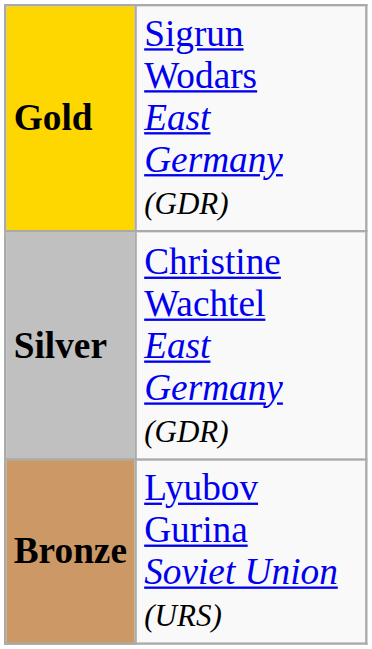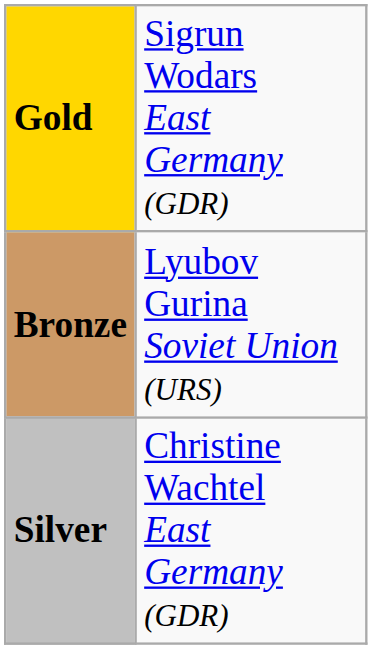rows swapped: Silver <-> Bronze
